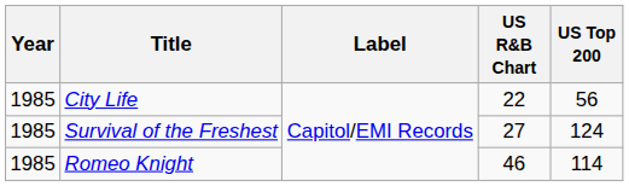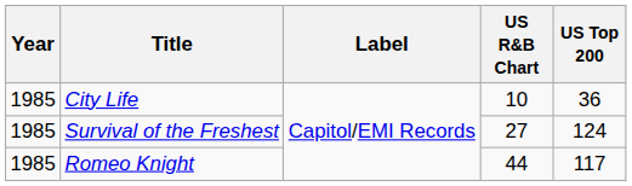City Life | US R&B Chart: 22 -> 10
City Life | US Top 200: 56 -> 36
Romeo Knight | US R&B Chart: 46 -> 44
Romeo Knight | US Top 200: 114 -> 117
